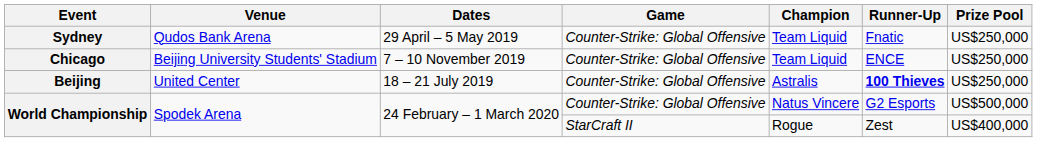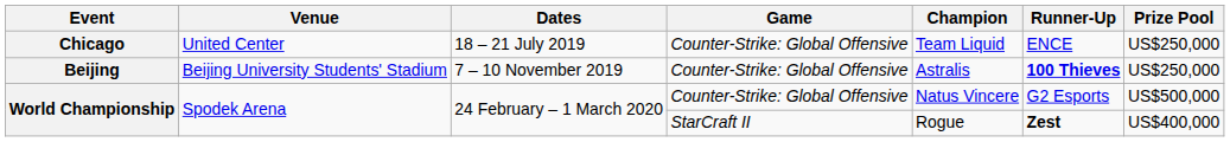- row: Sydney | Qudos Bank Arena | 29 April – 5 May 2019 | Counter-Strike: Global Offensive | Team Liquid | Fnatic | US$250,000
Chicago | Venue: Beijing University Students' Stadium -> United Center
Chicago | Dates: 7 – 10 November 2019 -> 18 – 21 July 2019
Beijing | Venue: United Center -> Beijing University Students' Stadium
Beijing | Dates: 18 – 21 July 2019 -> 7 – 10 November 2019
World Championship / StarCraft II | Runner-Up: normal -> bold
